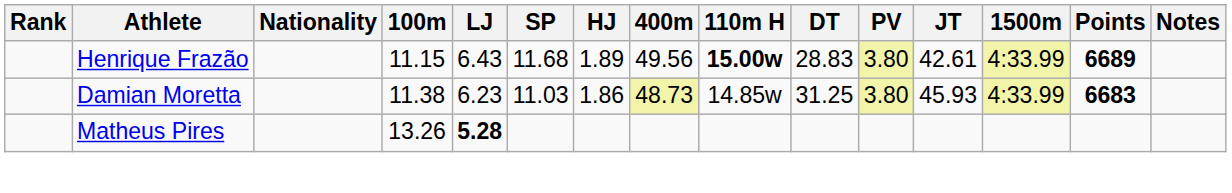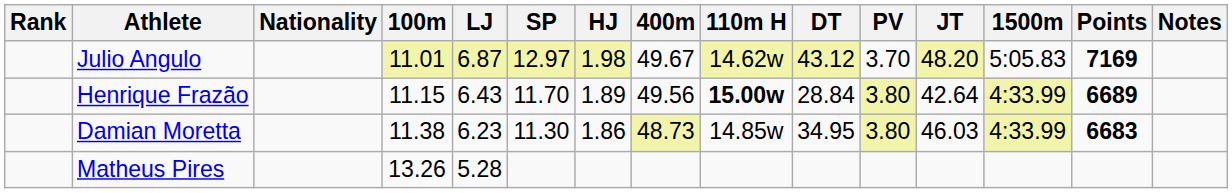+ row: Julio Angulo | 11.01 | 6.87 | 12.97 | 1.98 | 49.67 | 14.62w | 43.12 | 3.70 | 48.20 | 5:05.83 | 7169
Henrique Frazão | SP: 11.68 -> 11.70
Henrique Frazão | DT: 28.83 -> 28.84
Henrique Frazão | JT: 42.61 -> 42.64
Damian Moretta | SP: 11.03 -> 11.30
Damian Moretta | DT: 31.25 -> 34.95
Damian Moretta | JT: 45.93 -> 46.03
Matheus Pires | LJ: bold -> normal
